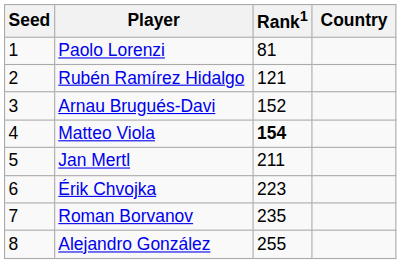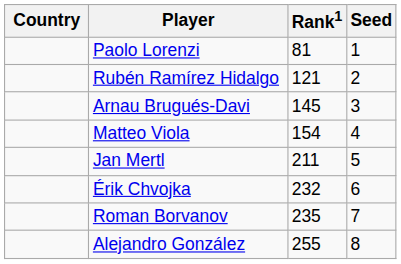columns swapped: Country <-> Seed
Arnau Brugués-Davi | Rank1: 152 -> 145
Matteo Viola | Rank1: bold -> normal
Érik Chvojka | Rank1: 223 -> 232
